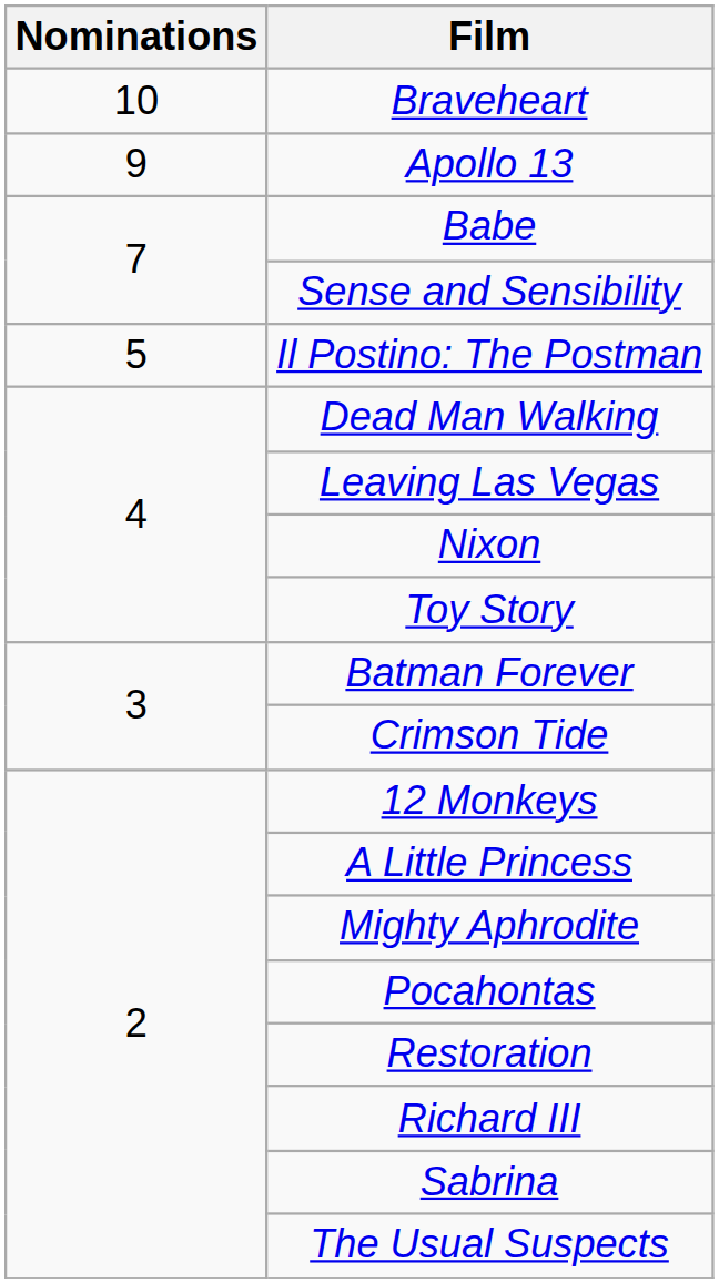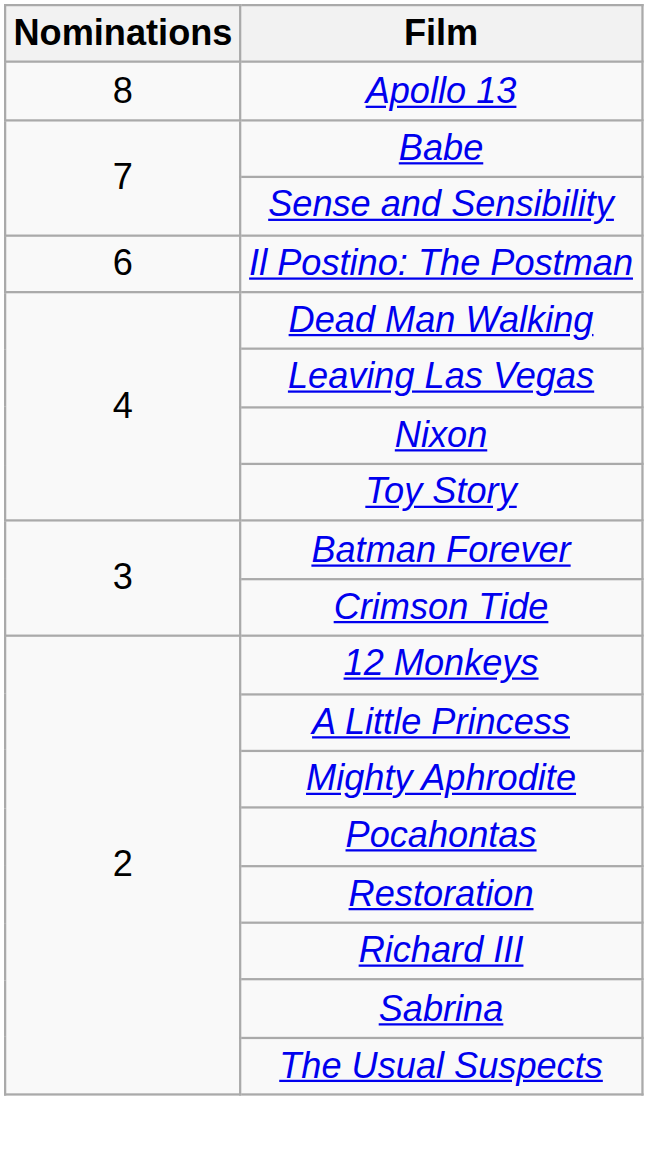- row: 10 | Braveheart
Apollo 13 | Nominations: 9 -> 8
Il Postino: The Postman | Nominations: 5 -> 6
